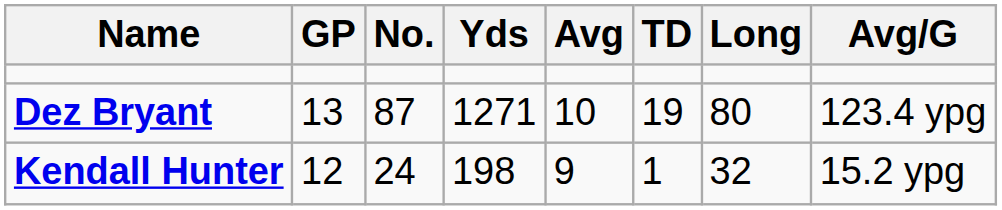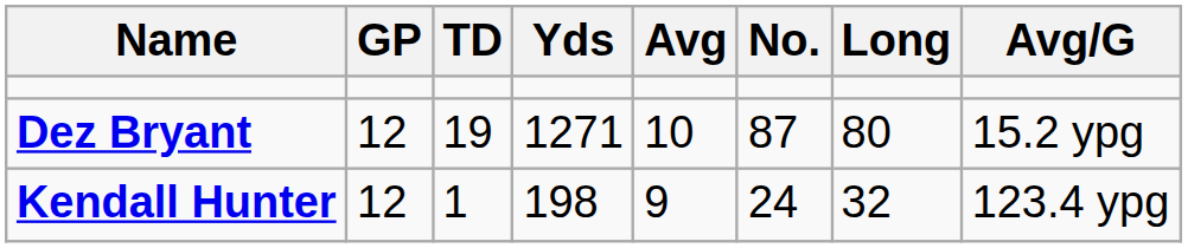columns swapped: No. <-> TD
Dez Bryant | GP: 13 -> 12
Dez Bryant | Avg/G: 123.4 ypg -> 15.2 ypg
Kendall Hunter | Avg/G: 15.2 ypg -> 123.4 ypg
